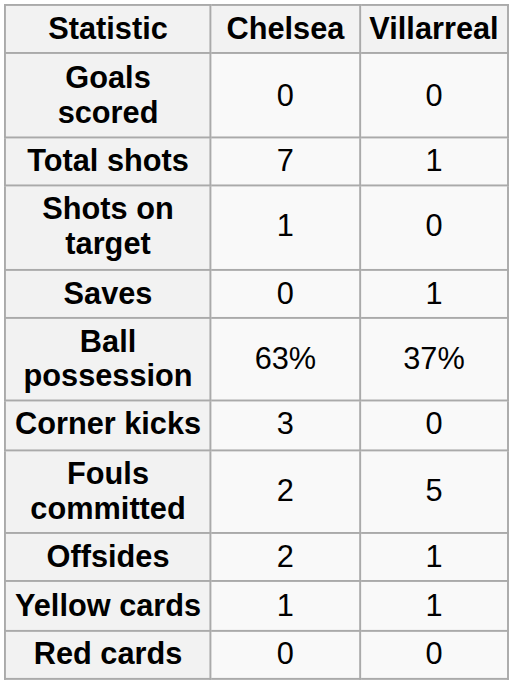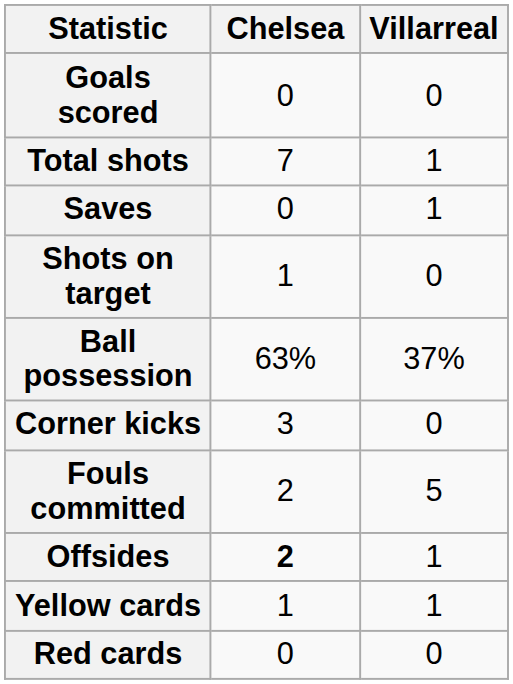rows swapped: Shots on target <-> Saves
Offsides | Chelsea: normal -> bold
